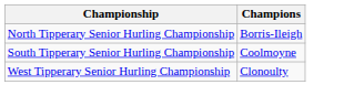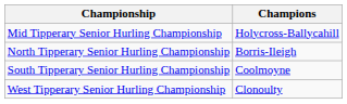+ row: Mid Tipperary Senior Hurling Championship | Holycross-Ballycahill
